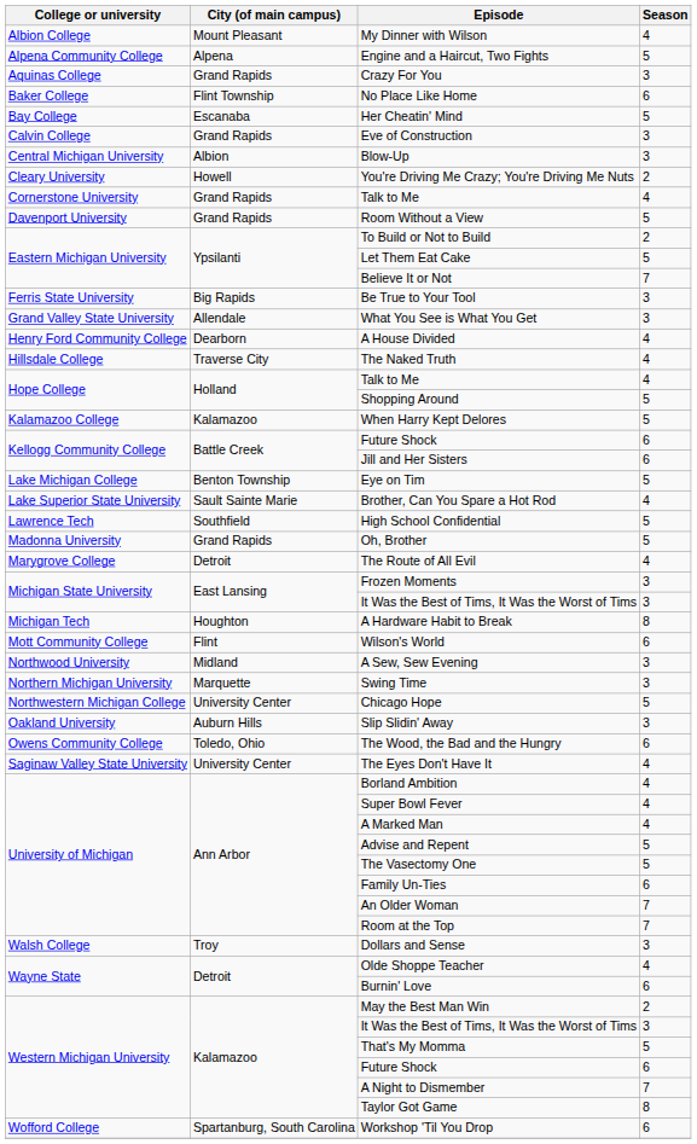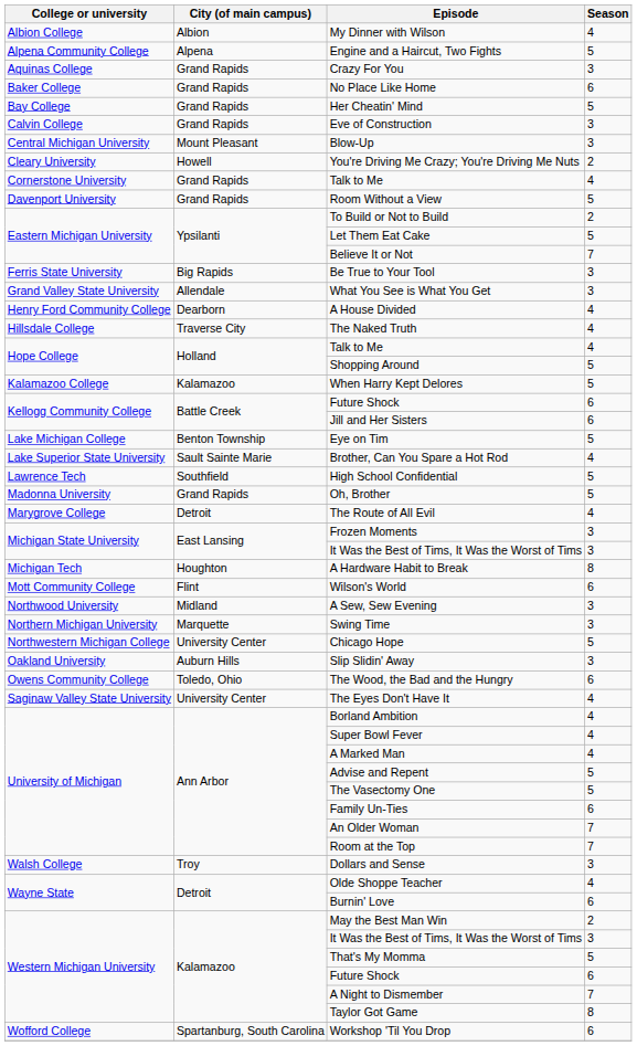My Dinner with Wilson | City (of main campus): Mount Pleasant -> Albion
No Place Like Home | City (of main campus): Flint Township -> Grand Rapids
Her Cheatin' Mind | City (of main campus): Escanaba -> Grand Rapids
Blow-Up | City (of main campus): Albion -> Mount Pleasant
